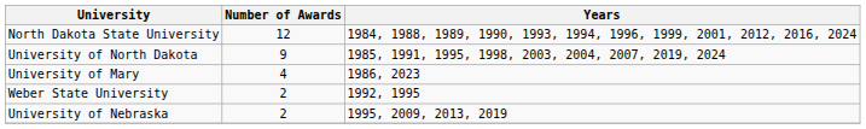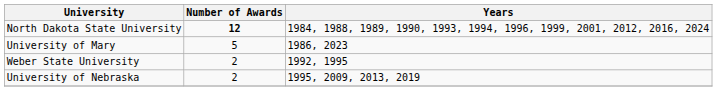North Dakota State University | Number of Awards: normal -> bold
- row: University of North Dakota | 9 | 1985, 1991, 1995, 1998, 2003, 2004, 2007, 2019, 2024
University of Mary | Number of Awards: 4 -> 5
